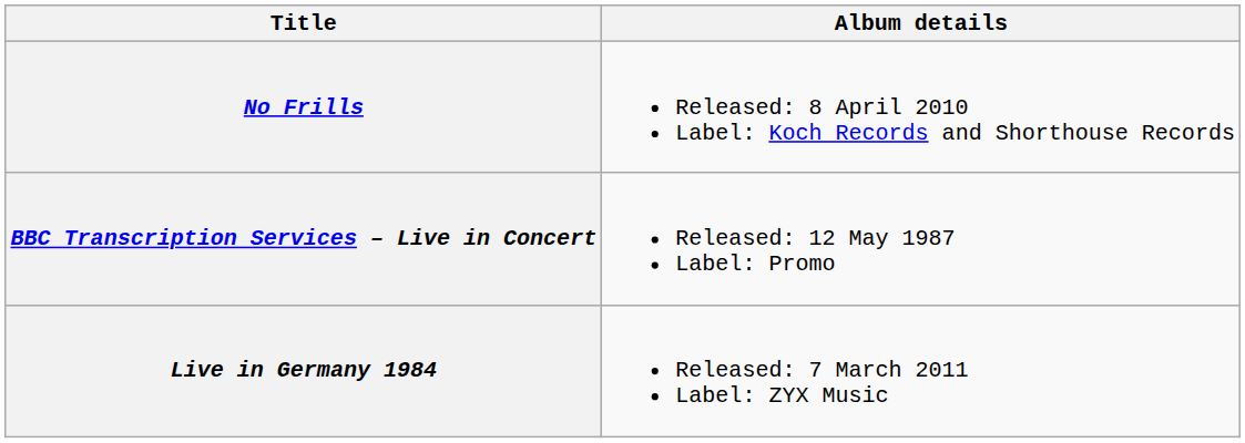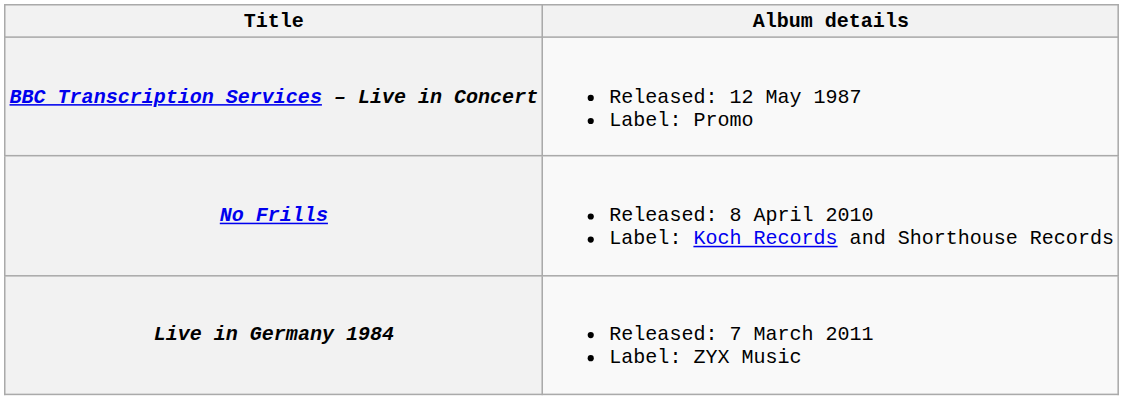rows swapped: BBC Transcription Services – Live in Concert <-> No Frills
